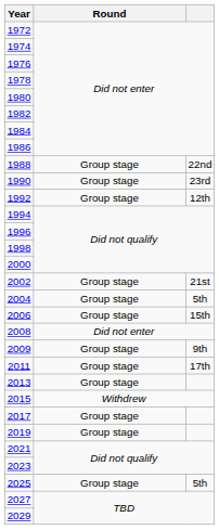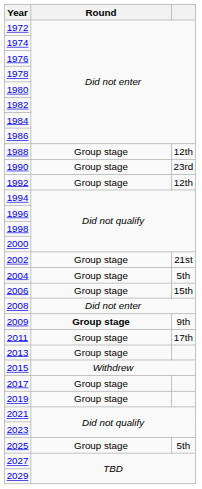1988 | column 3: 22nd -> 12th
2009 | Round: normal -> bold
